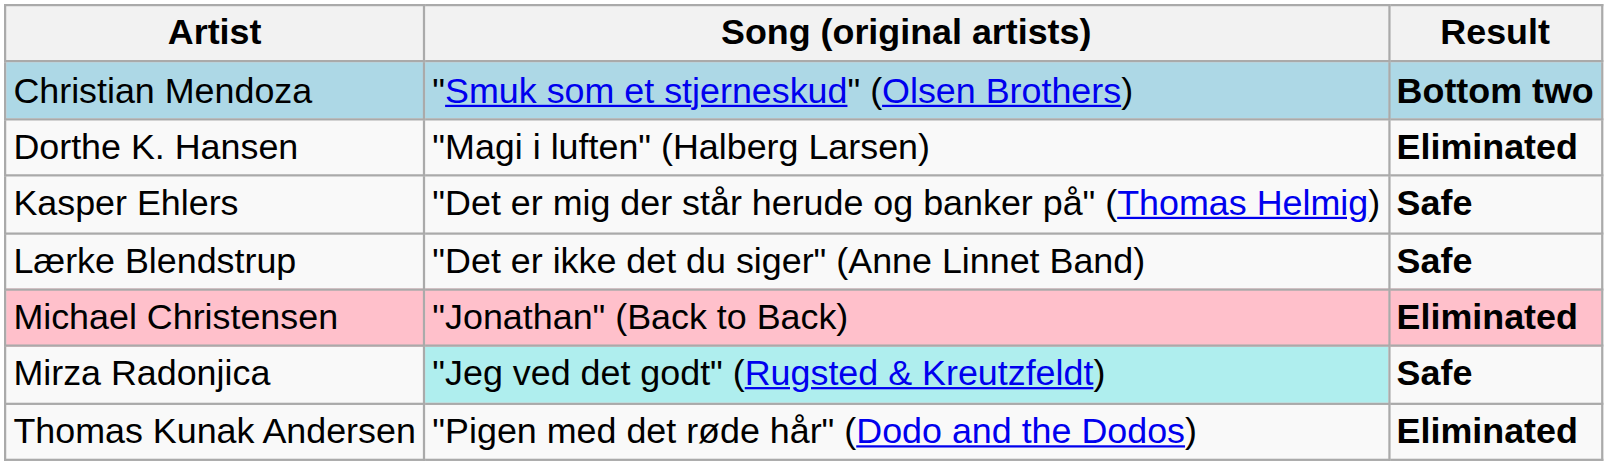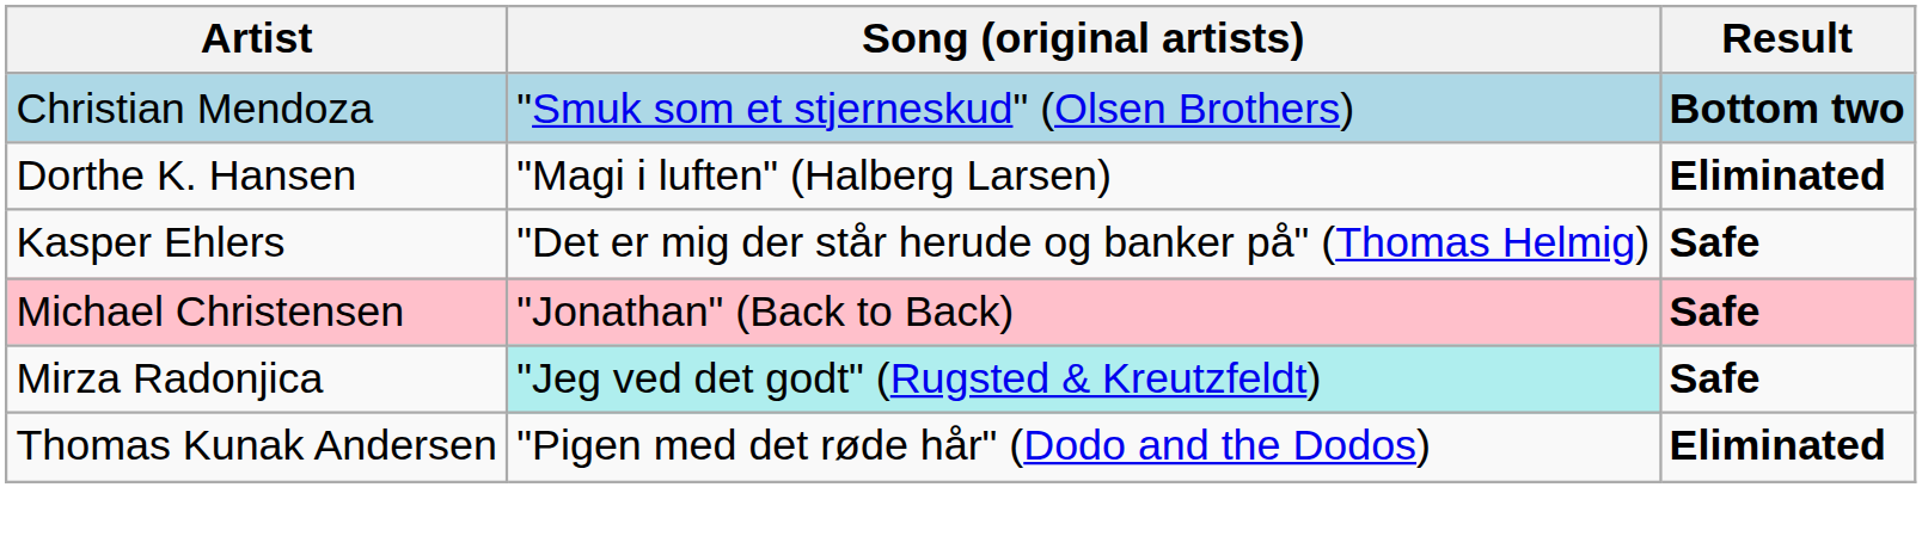- row: Lærke Blendstrup | "Det er ikke det du siger" (Anne Linnet Band) | Safe
Michael Christensen | Result: Eliminated -> Safe
